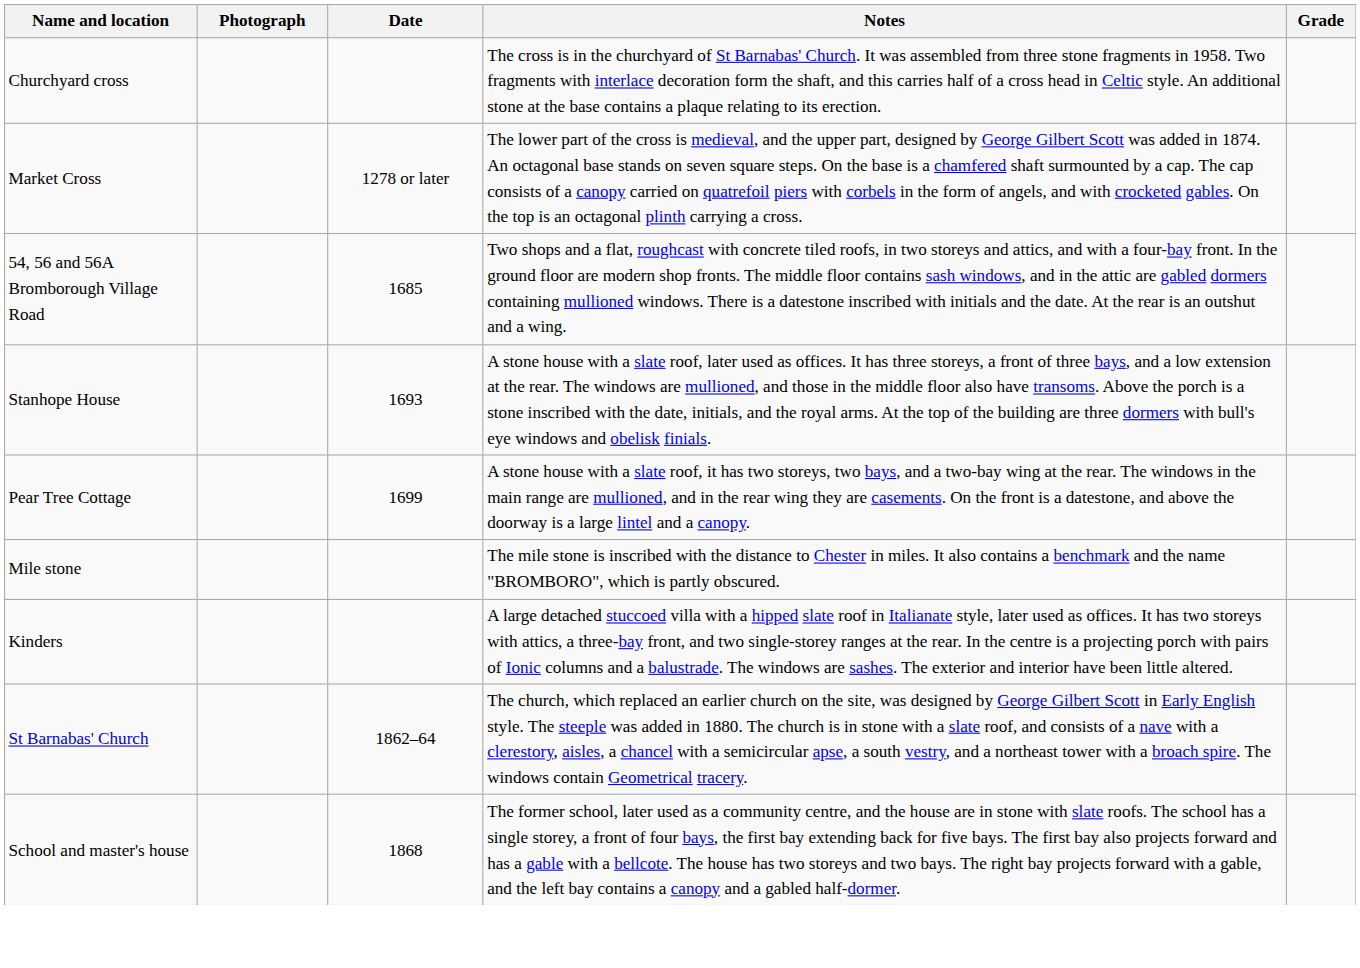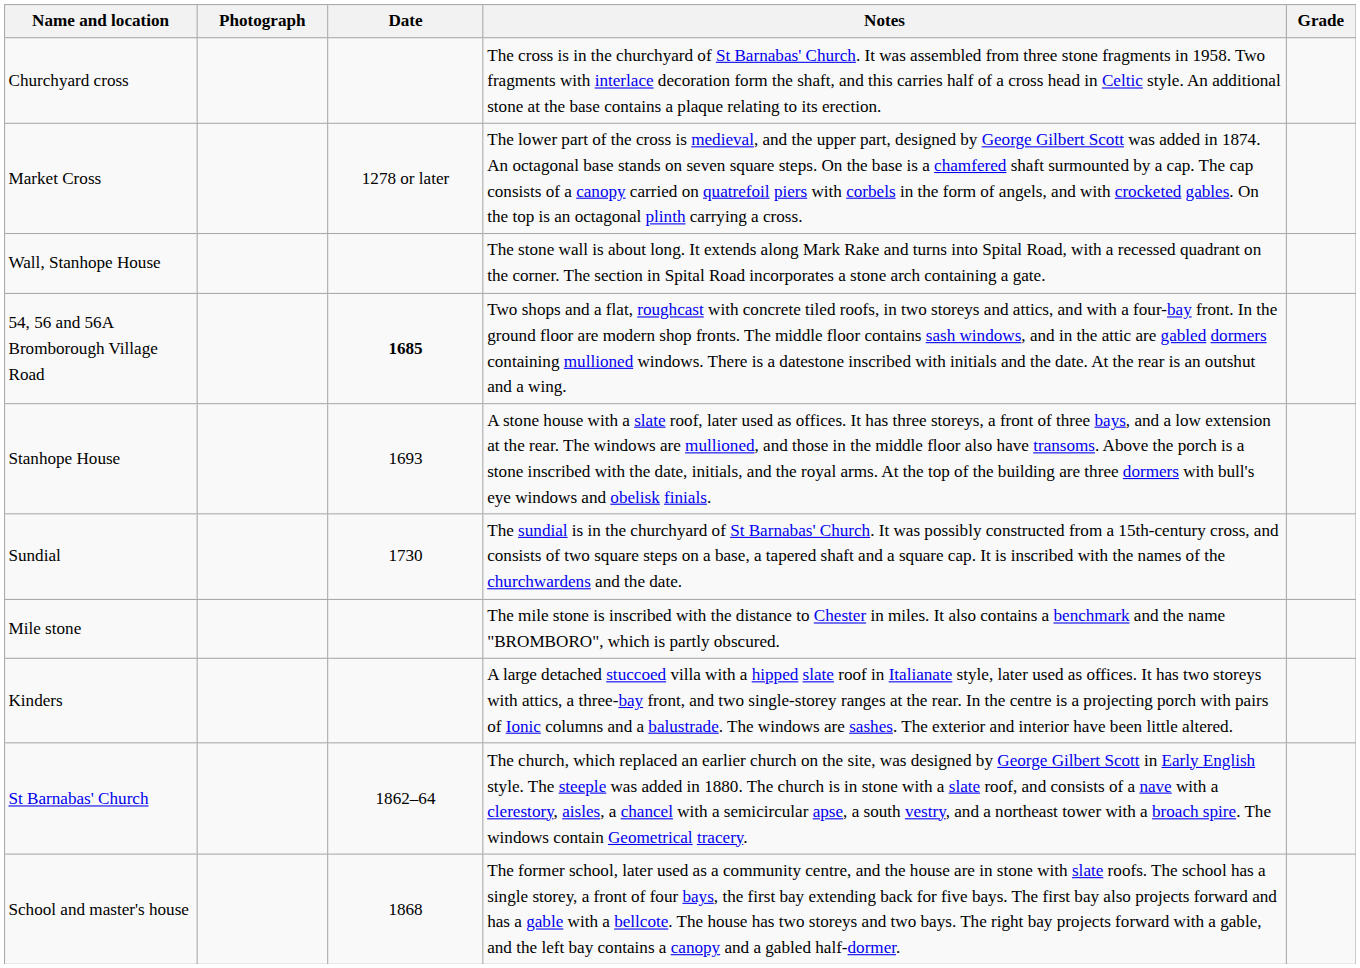+ row: Wall, Stanhope House | The stone wall is about long. It extends along Mark Rake and turns into Spital Road, with a recessed quadrant on the corner. The section in Spital Road incorporates a stone arch containing a gate.
54, 56 and 56A Bromborough Village Road | Date: normal -> bold
- row: Pear Tree Cottage | 1699 | A stone house with a slate roof, it has two storeys, two bays, and a two-bay wing at the rear. The windows in the main range are mullioned, and in the rear wing they are casements. On the front is a datestone, and above the doorway is a large lintel and a canopy.
+ row: Sundial | 1730 | The sundial is in the churchyard of St Barnabas' Church. It was possibly constructed from a 15th-century cross, and consists of two square steps on a base, a tapered shaft and a square cap. It is inscribed with the names of the churchwardens and the date.
